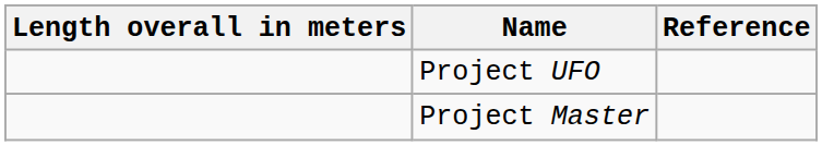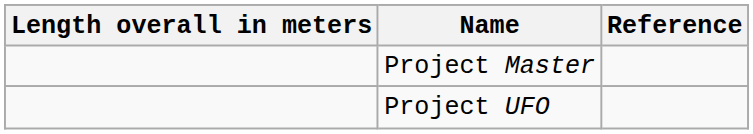rows swapped: Project Master <-> Project UFO
